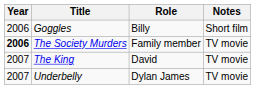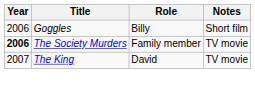- row: 2007 | Underbelly | Dylan James | TV movie
